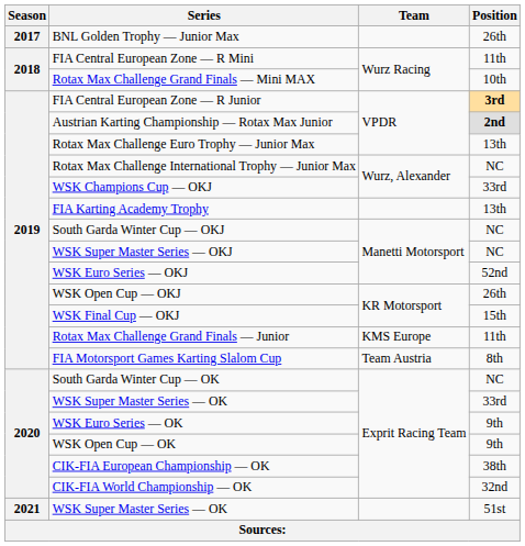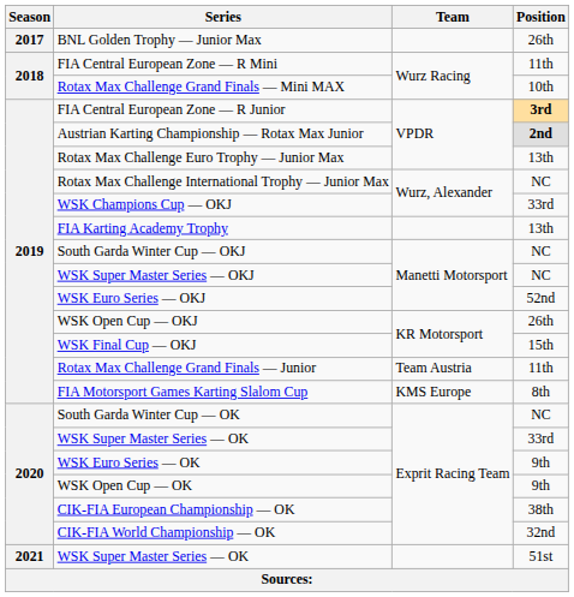Rotax Max Challenge Grand Finals — Junior | Team: KMS Europe -> Team Austria
FIA Motorsport Games Karting Slalom Cup | Team: Team Austria -> KMS Europe
